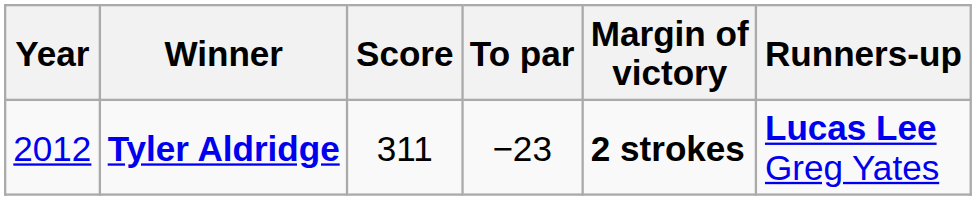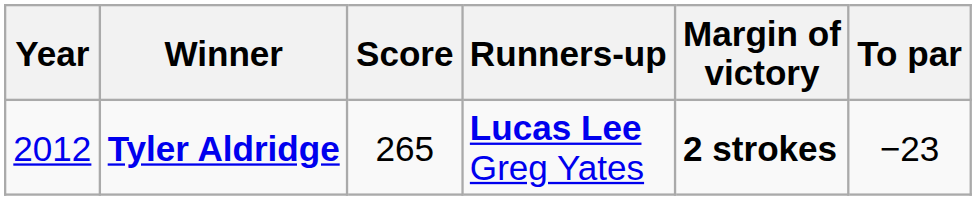columns swapped: To par <-> Runners-up
Tyler Aldridge | Score: 311 -> 265
